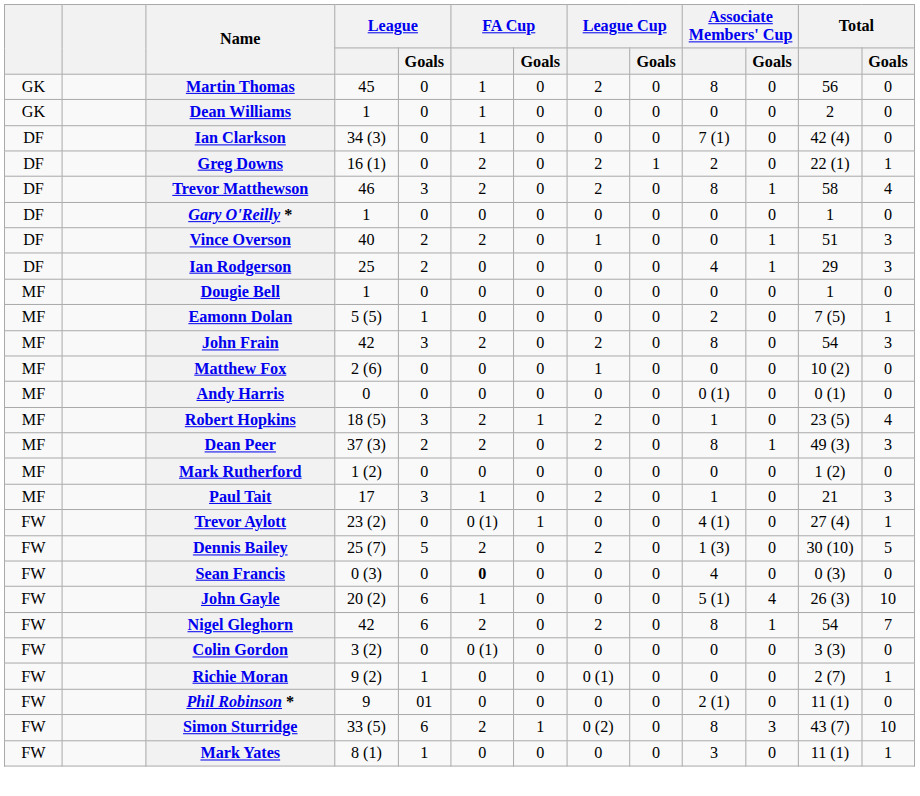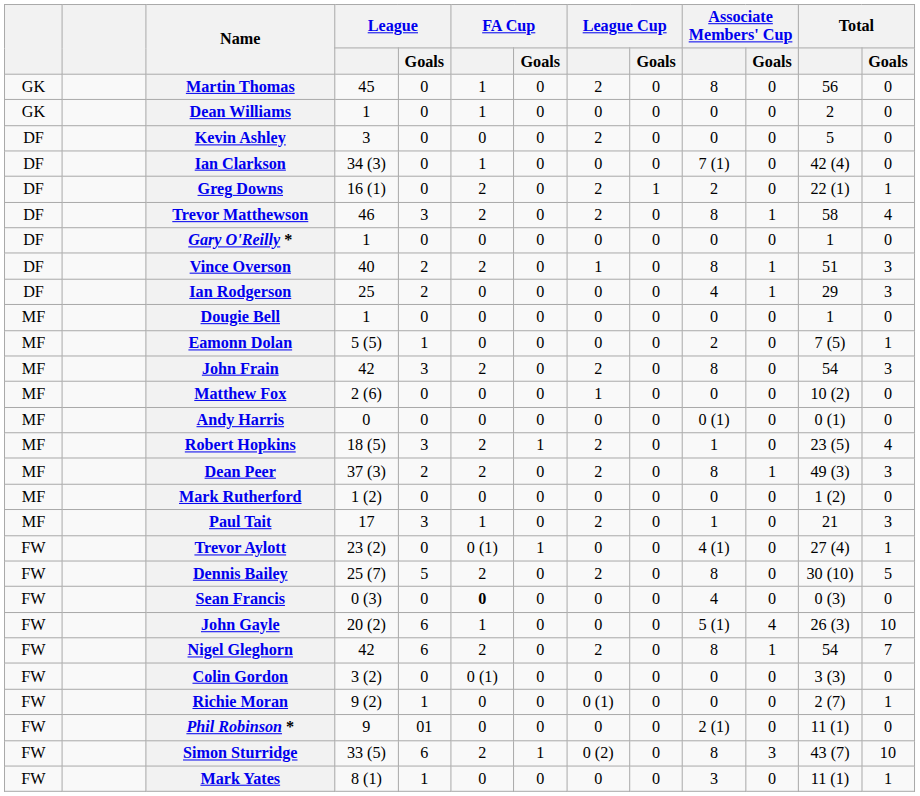+ row: DF | Kevin Ashley | 3 | 0 | 0 | 0 | 2 | 0 | 0 | 0 | 5 | 0
Vince Overson | Associate Members' Cup: 0 -> 8
Dennis Bailey | Associate Members' Cup: 1 (3) -> 8
